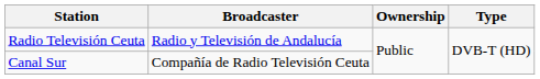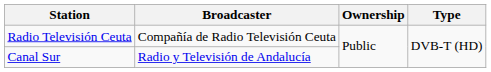Radio Televisión Ceuta | Broadcaster: Radio y Televisión de Andalucía -> Compañía de Radio Televisión Ceuta
Canal Sur | Broadcaster: Compañía de Radio Televisión Ceuta -> Radio y Televisión de Andalucía
